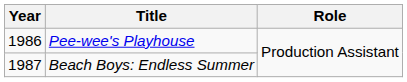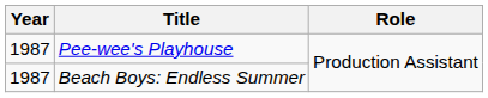Pee-wee's Playhouse | Year: 1986 -> 1987
